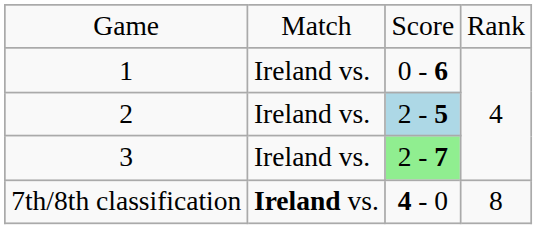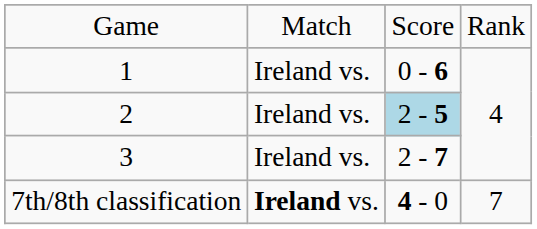3 | column 3: lightgreen background -> no background
7th/8th classification | column 4: 8 -> 7
